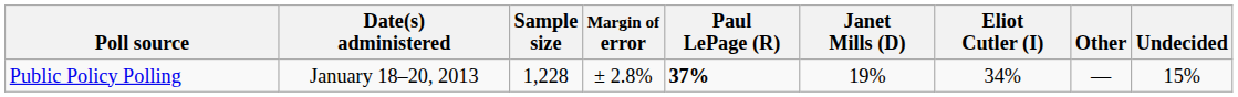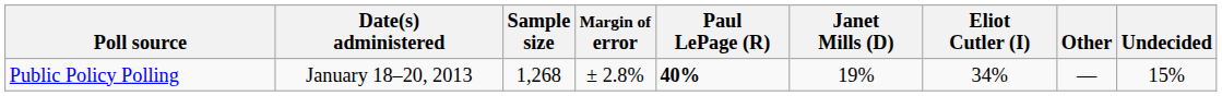Public Policy Polling | Sample size: 1,228 -> 1,268
Public Policy Polling | Paul LePage (R): 37% -> 40%
